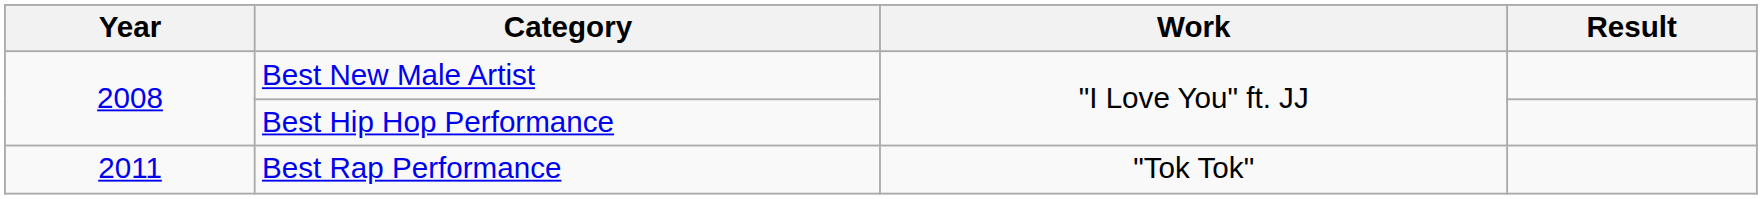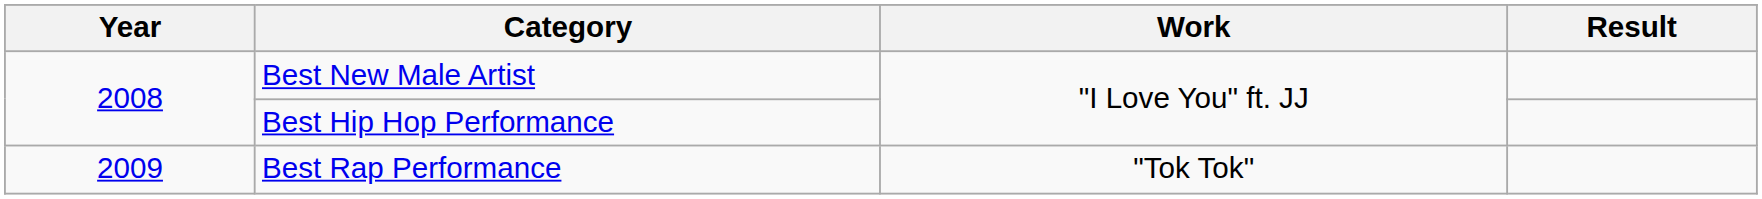Best Rap Performance | Year: 2011 -> 2009
